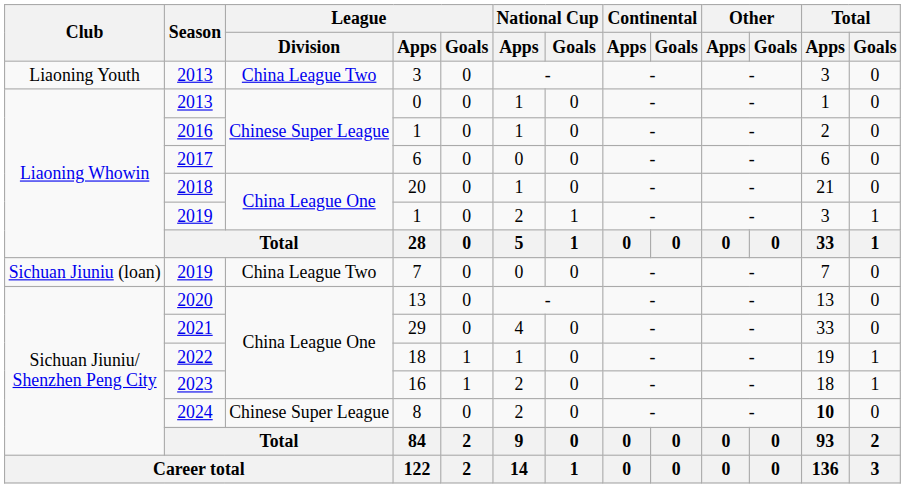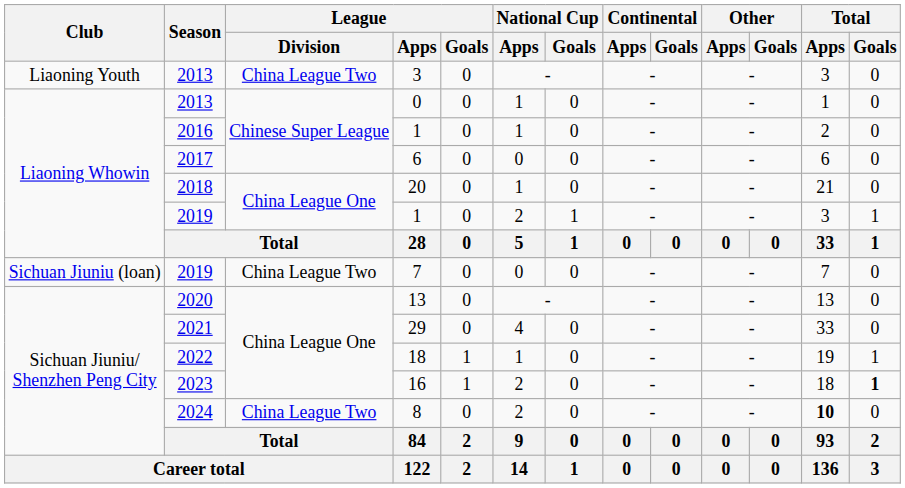16 | Total / Goals: normal -> bold
8 | League / Division: Chinese Super League -> China League Two
